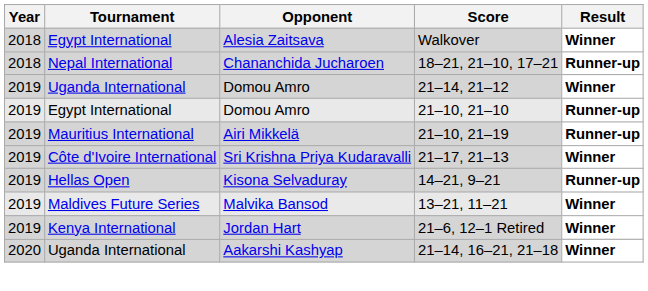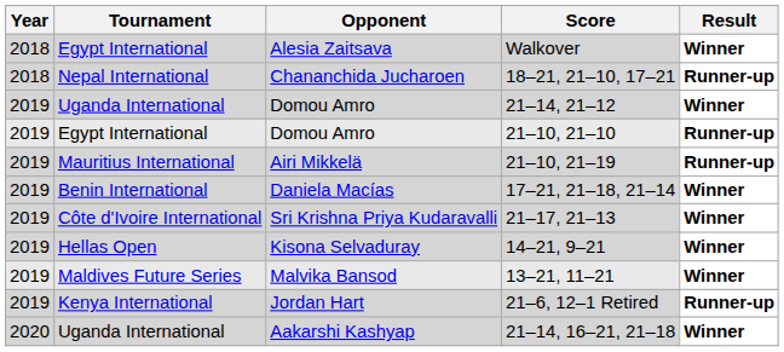+ row: 2019 | Benin International | Daniela Macías | 17–21, 21–18, 21–14 | Winner
Kisona Selvaduray | Result: Runner-up -> Winner
Jordan Hart | Result: Winner -> Runner-up
